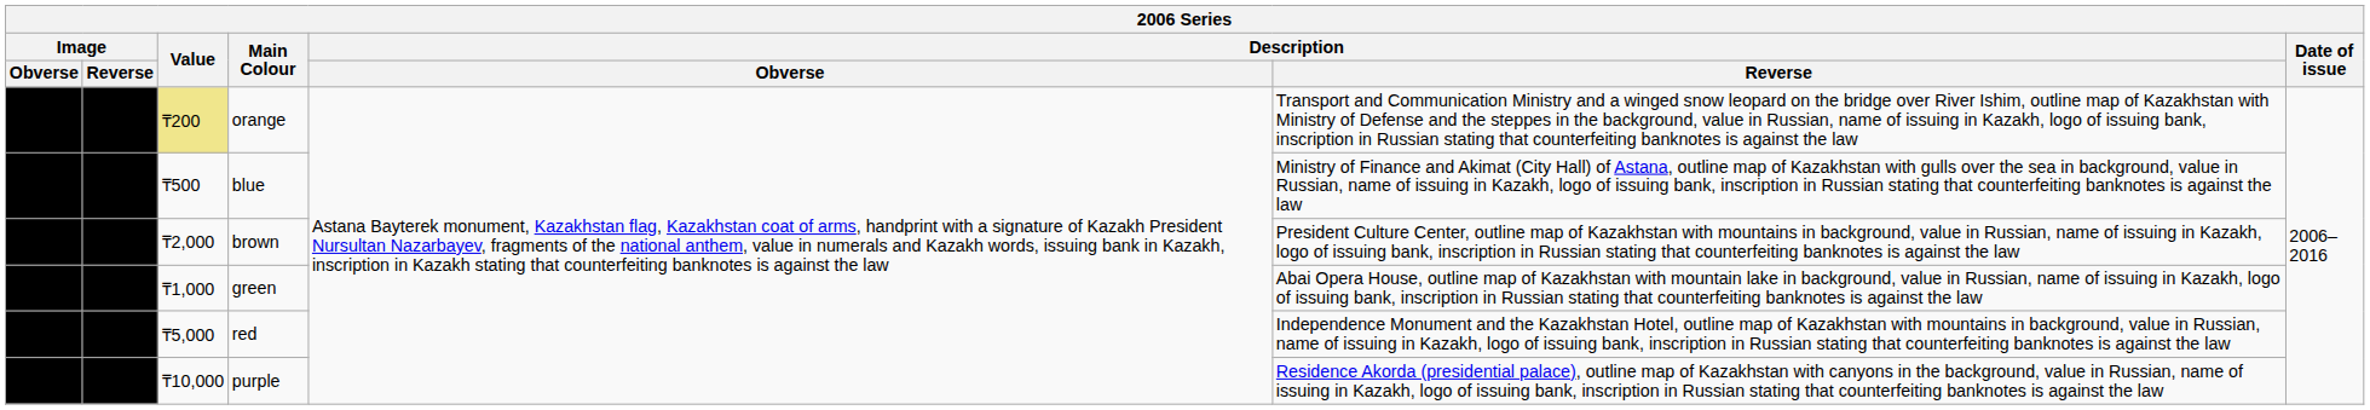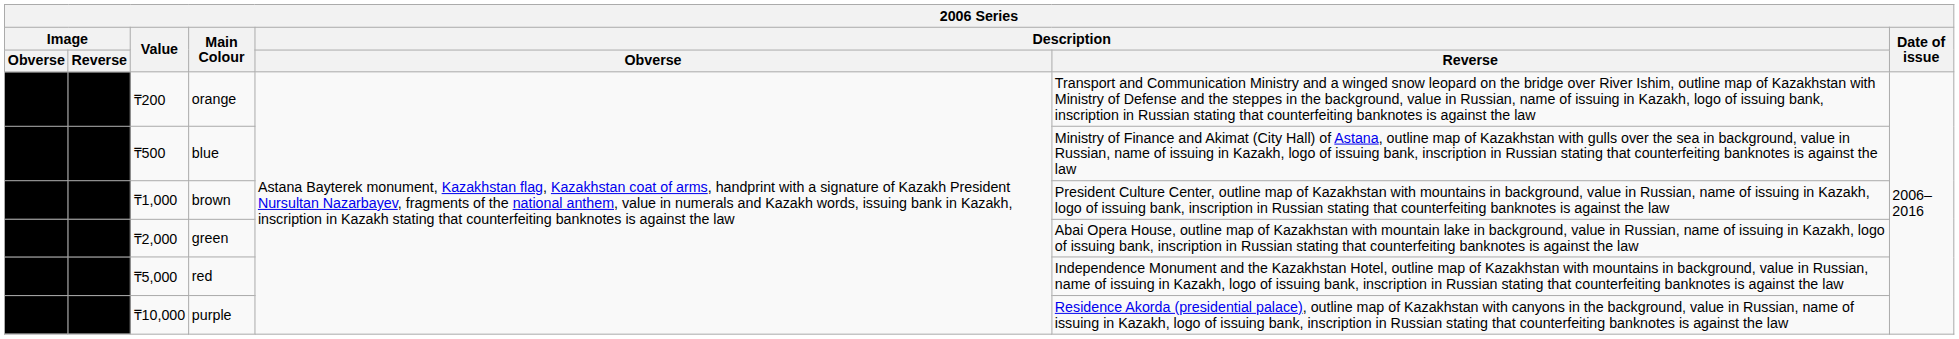orange | Value: khaki background -> no background
brown | Value: ₸2,000 -> ₸1,000
green | Value: ₸1,000 -> ₸2,000
